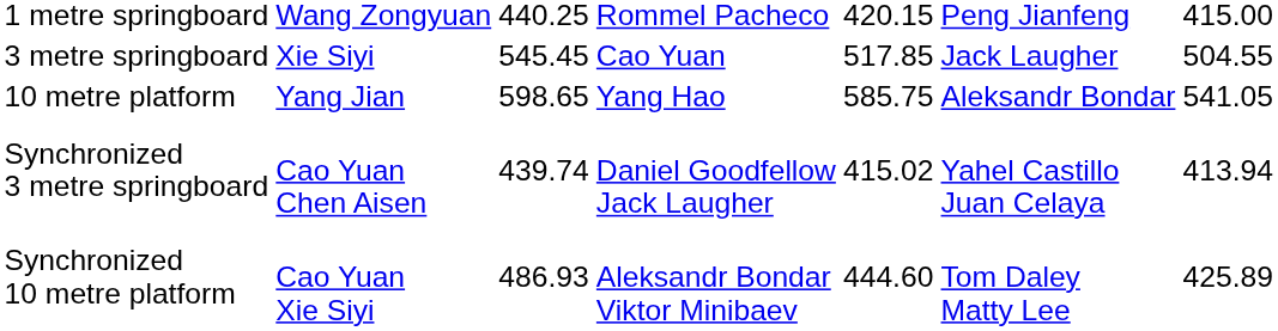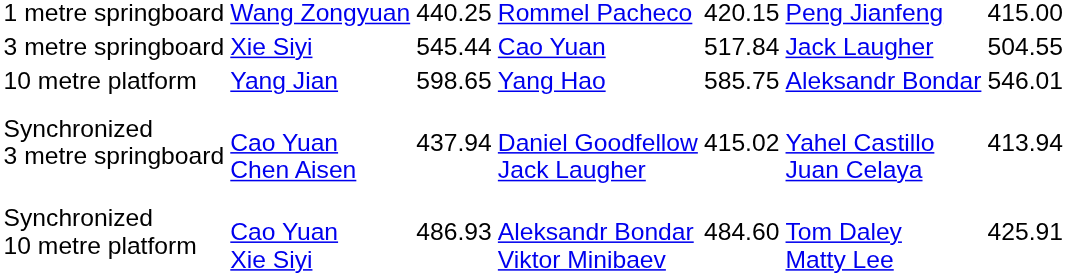3 metre springboard | column 3: 545.45 -> 545.44
3 metre springboard | column 5: 517.85 -> 517.84
10 metre platform | column 7: 541.05 -> 546.01
Synchronized 3 metre springboard | column 3: 439.74 -> 437.94
Synchronized 10 metre platform | column 5: 444.60 -> 484.60
Synchronized 10 metre platform | column 7: 425.89 -> 425.91
